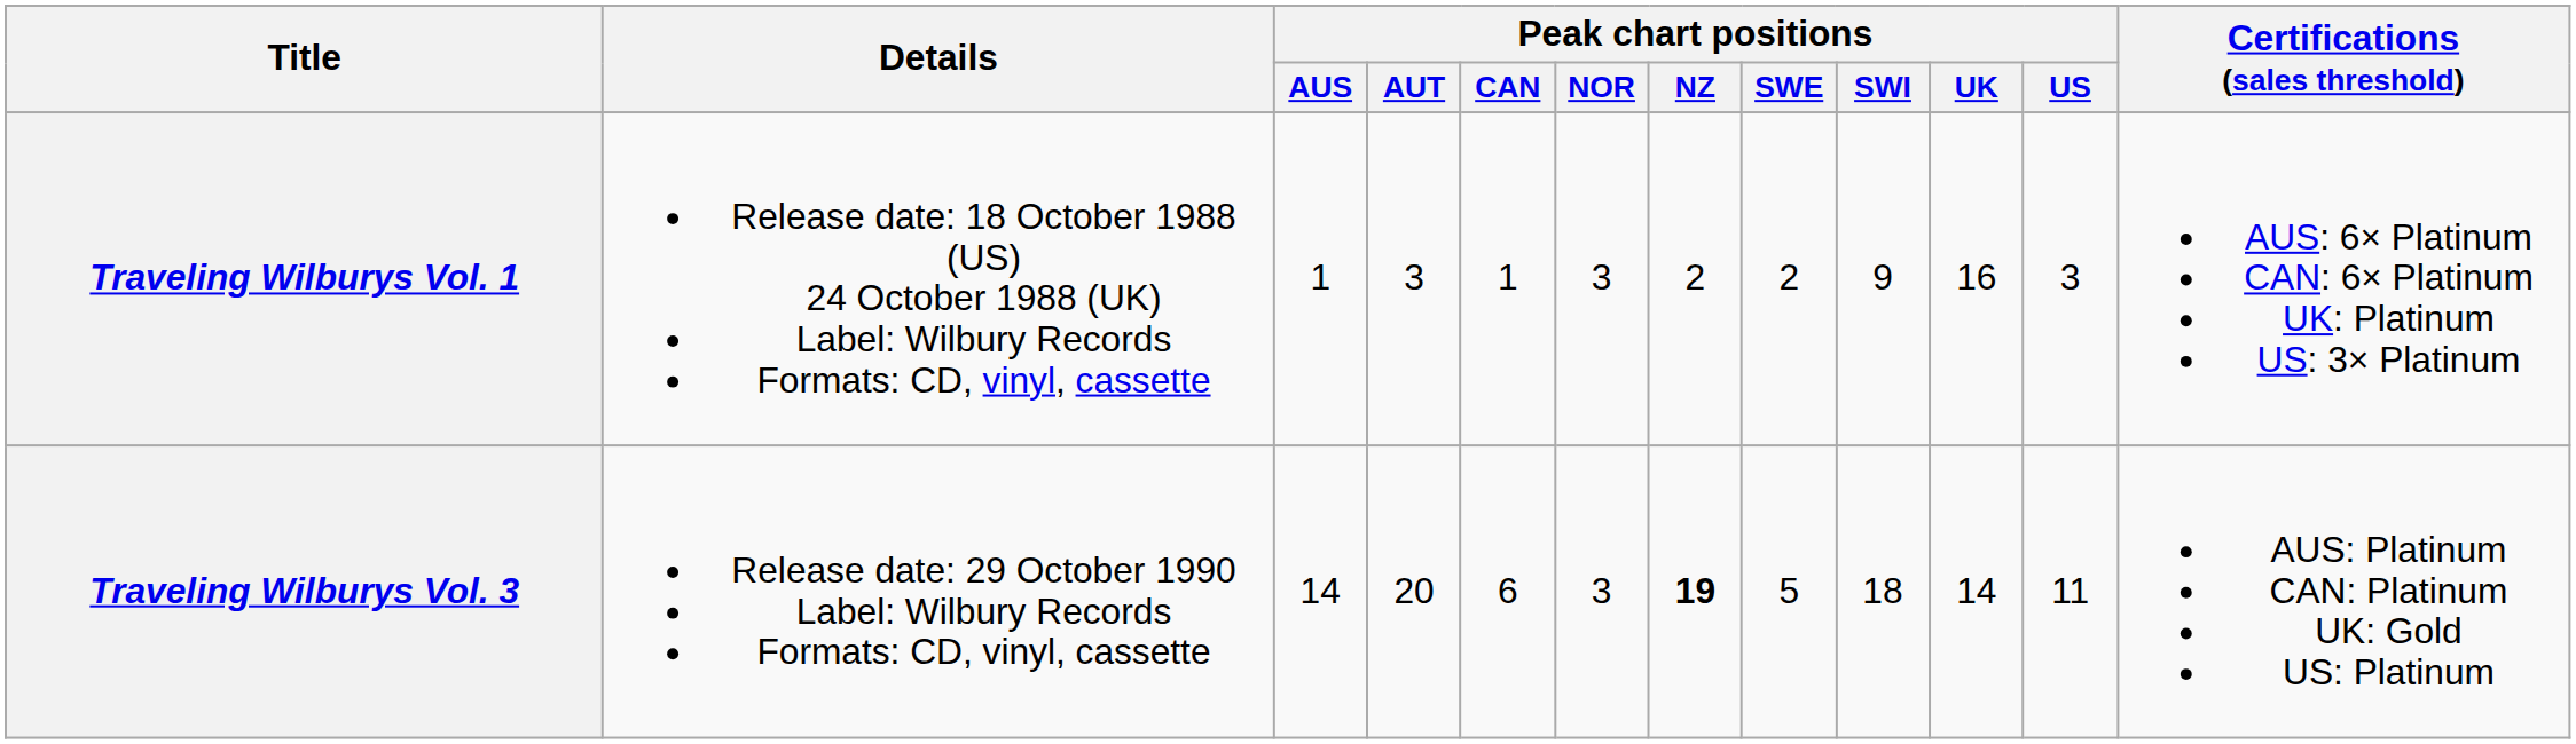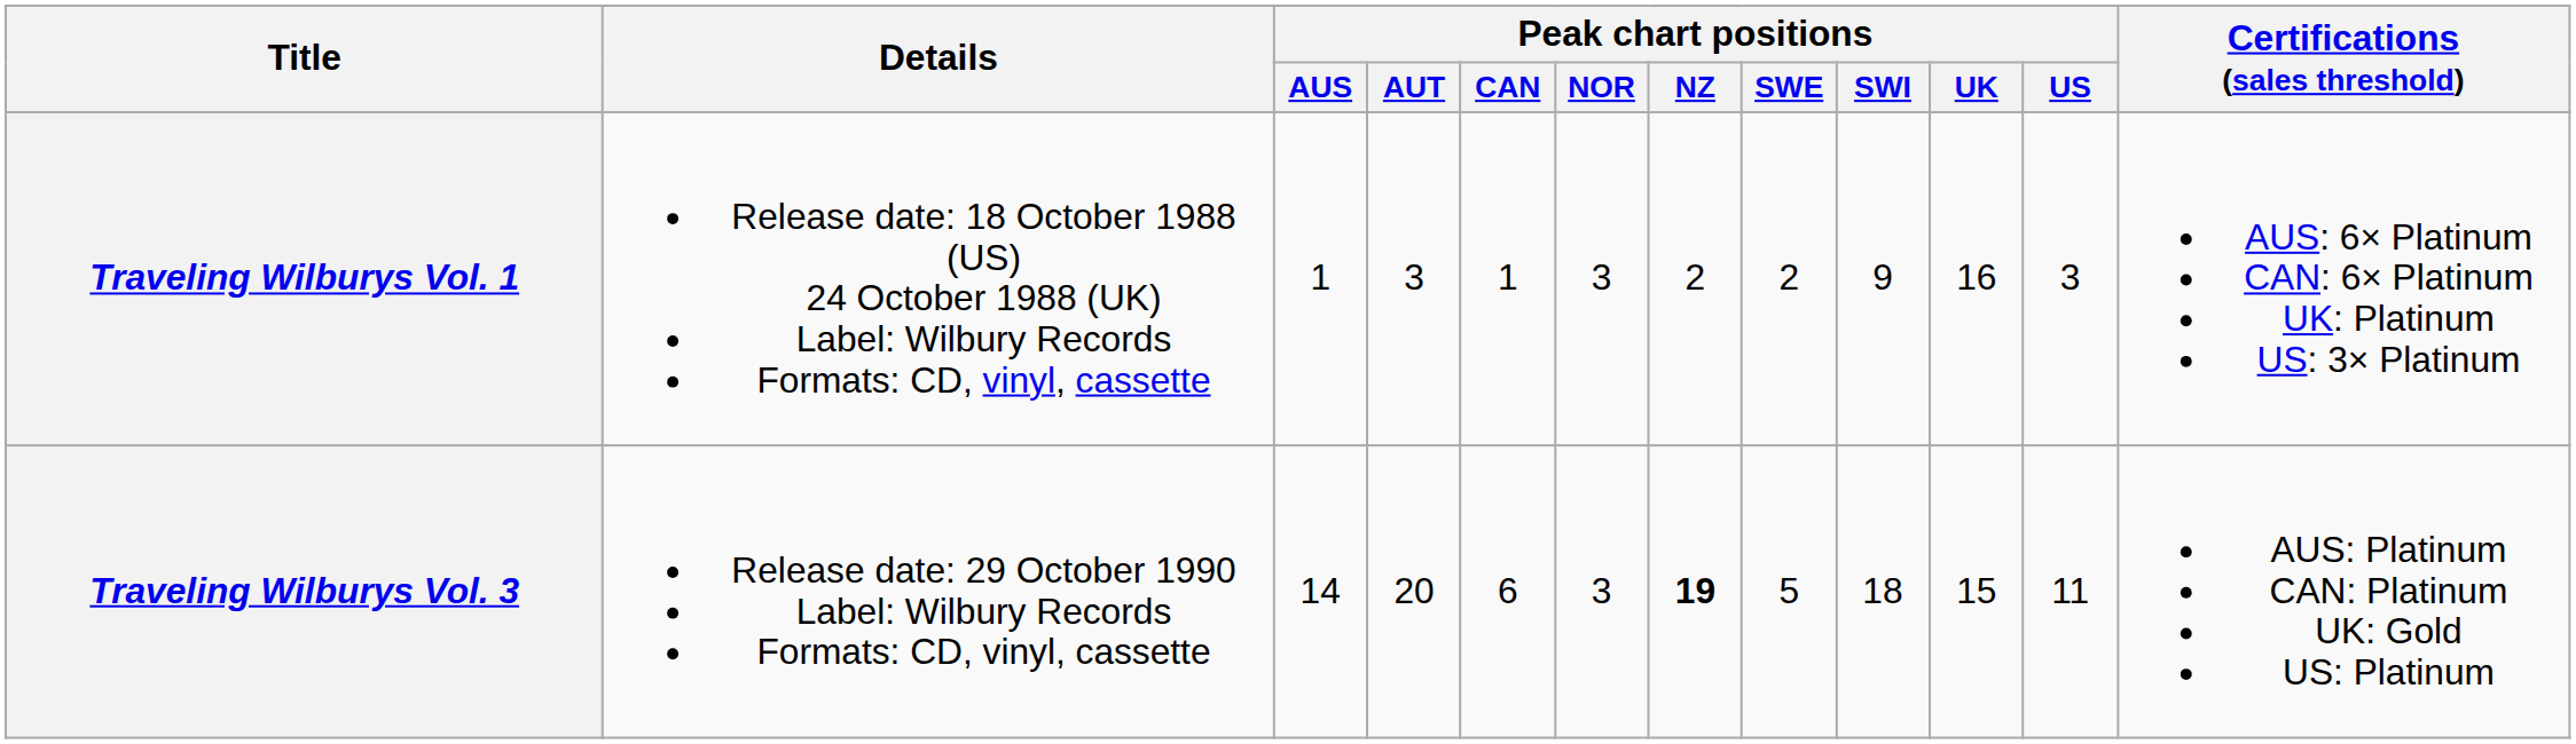Traveling Wilburys Vol. 3 | Peak chart positions / UK: 14 -> 15
